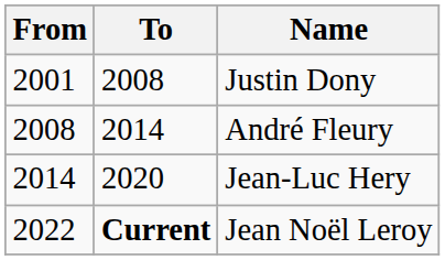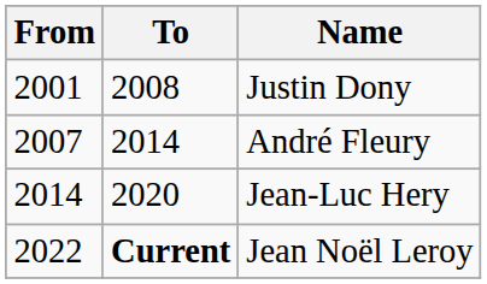André Fleury | From: 2008 -> 2007
